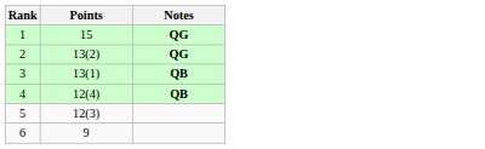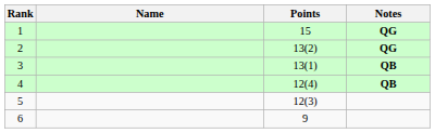+ column: Name
